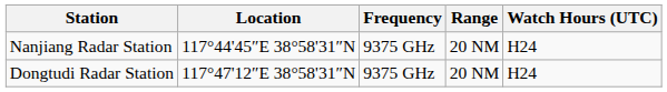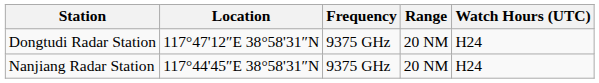rows swapped: Dongtudi Radar Station <-> Nanjiang Radar Station
